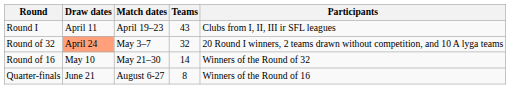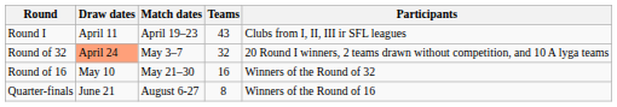Round of 16 | Teams: 14 -> 16
